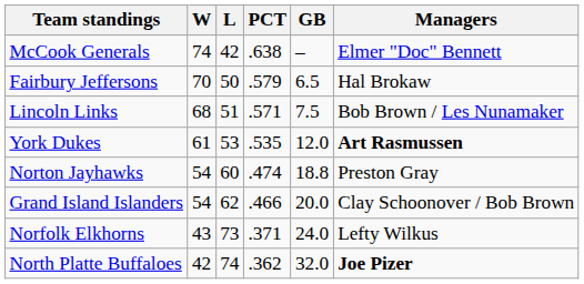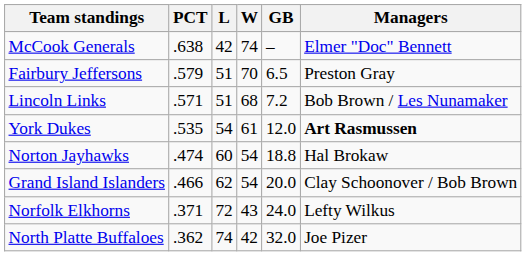columns swapped: W <-> PCT
Fairbury Jeffersons | L: 50 -> 51
Fairbury Jeffersons | Managers: Hal Brokaw -> Preston Gray
Lincoln Links | GB: 7.5 -> 7.2
York Dukes | L: 53 -> 54
Norton Jayhawks | Managers: Preston Gray -> Hal Brokaw
Norfolk Elkhorns | L: 73 -> 72
North Platte Buffaloes | Managers: bold -> normal
